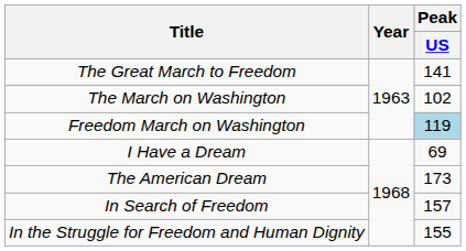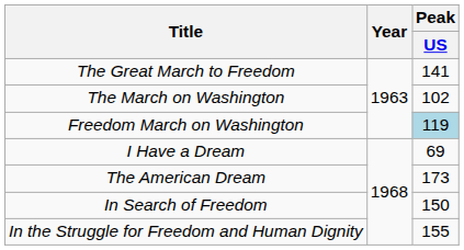In Search of Freedom | Peak / US: 157 -> 150
